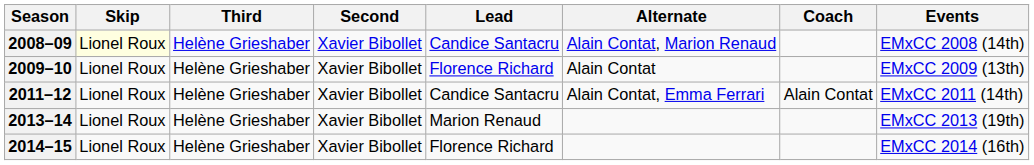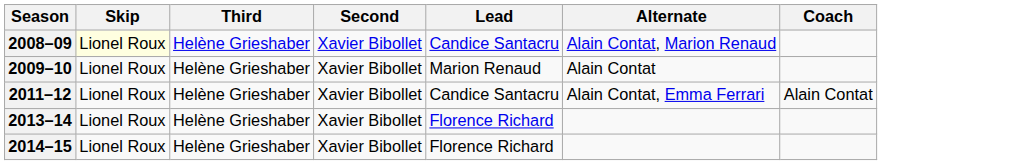- column: Events | EMxCC 2008 (14th) | EMxCC 2009 (13th) | EMxCC 2011 (14th) | EMxCC 2013 (19th) | EMxCC 2014 (16th)
2009–10 | Lead: Florence Richard -> Marion Renaud
2013–14 | Lead: Marion Renaud -> Florence Richard
